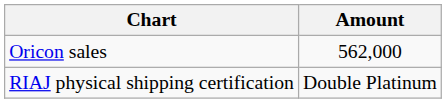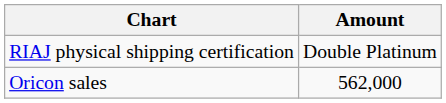rows swapped: Oricon sales <-> RIAJ physical shipping certification
